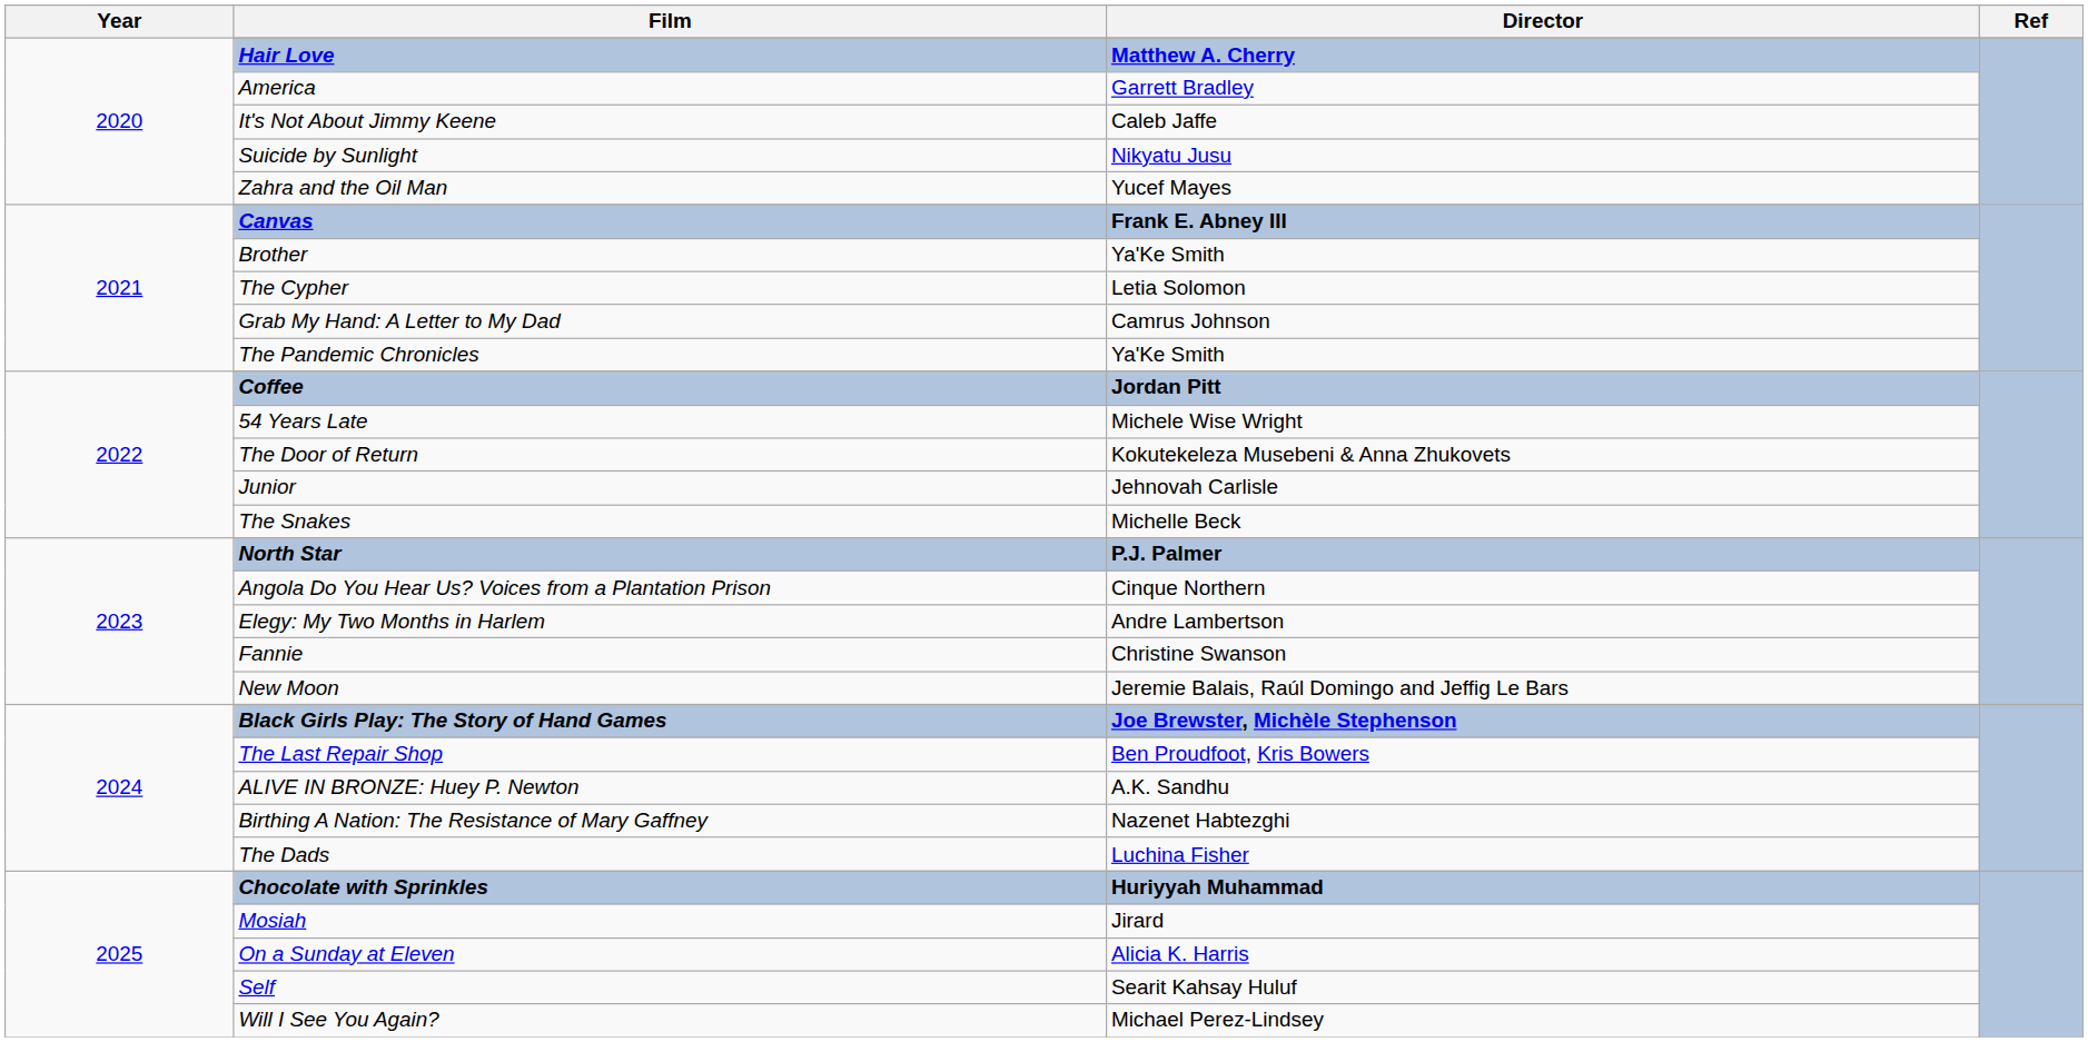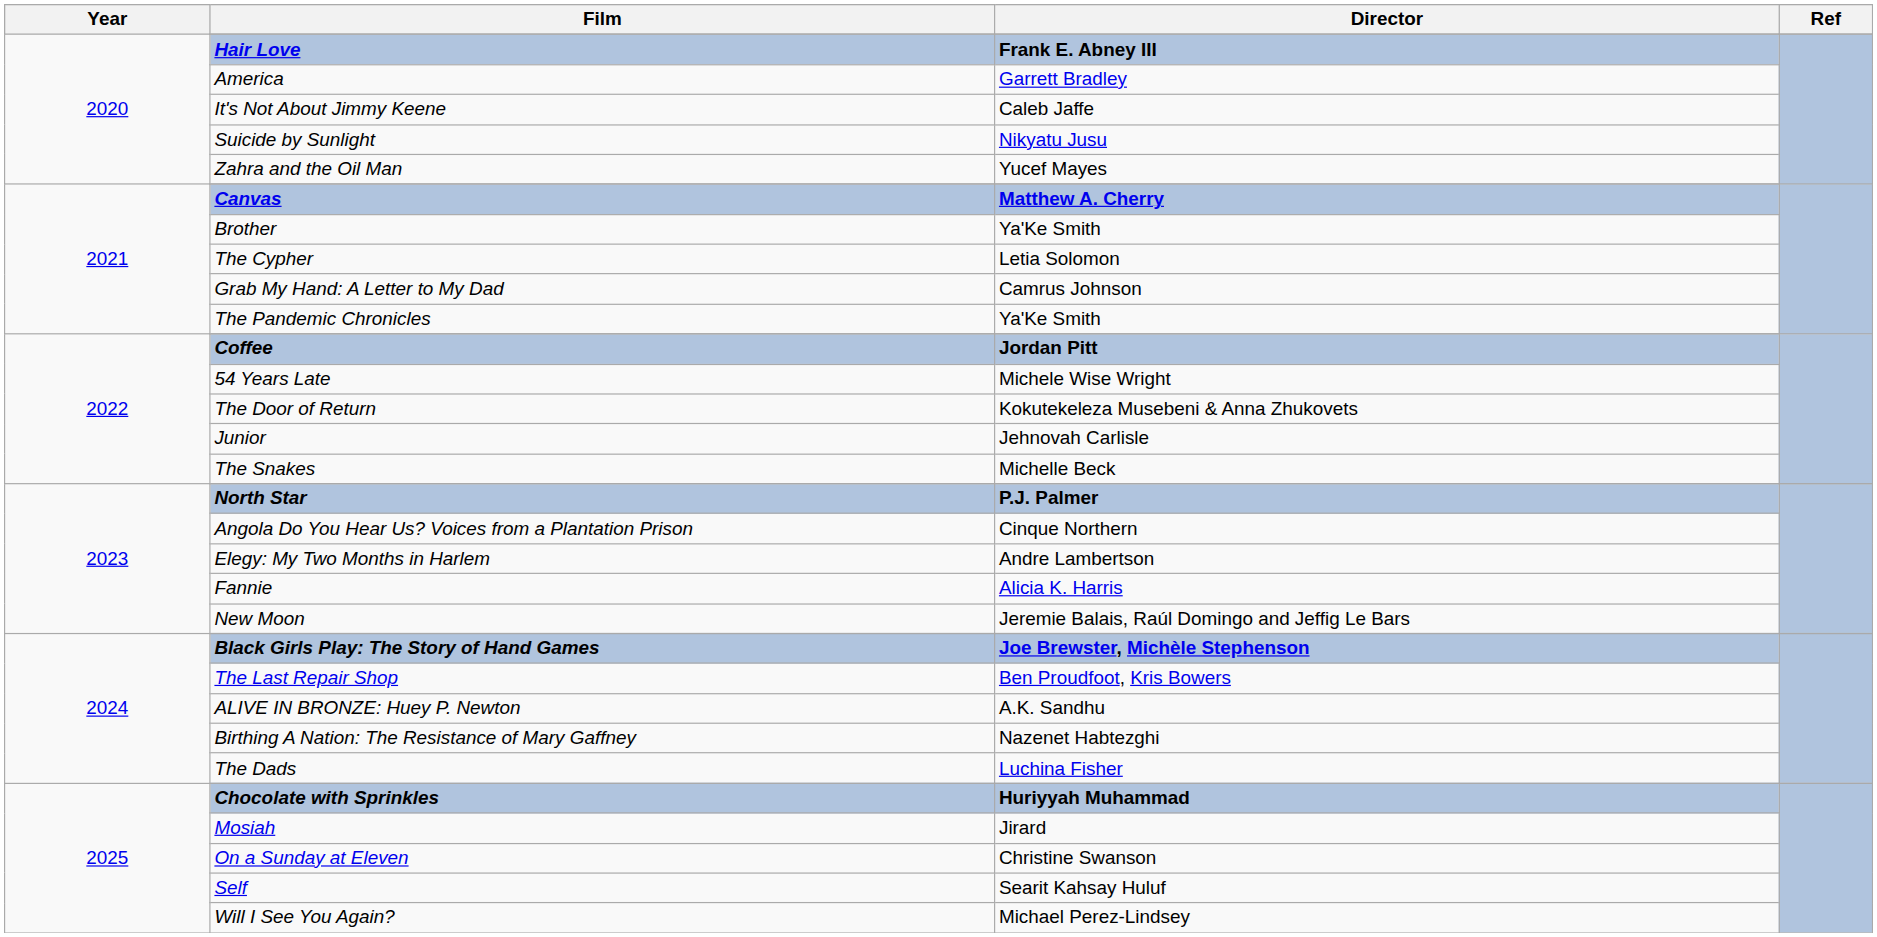Hair Love | Director: Matthew A. Cherry -> Frank E. Abney III
Canvas | Director: Frank E. Abney III -> Matthew A. Cherry
Fannie | Director: Christine Swanson -> Alicia K. Harris
On a Sunday at Eleven | Director: Alicia K. Harris -> Christine Swanson
